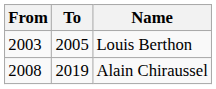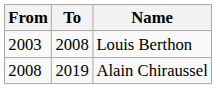Louis Berthon | To: 2005 -> 2008
